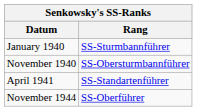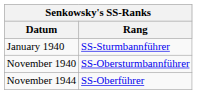- row: April 1941 | SS-Standartenführer
